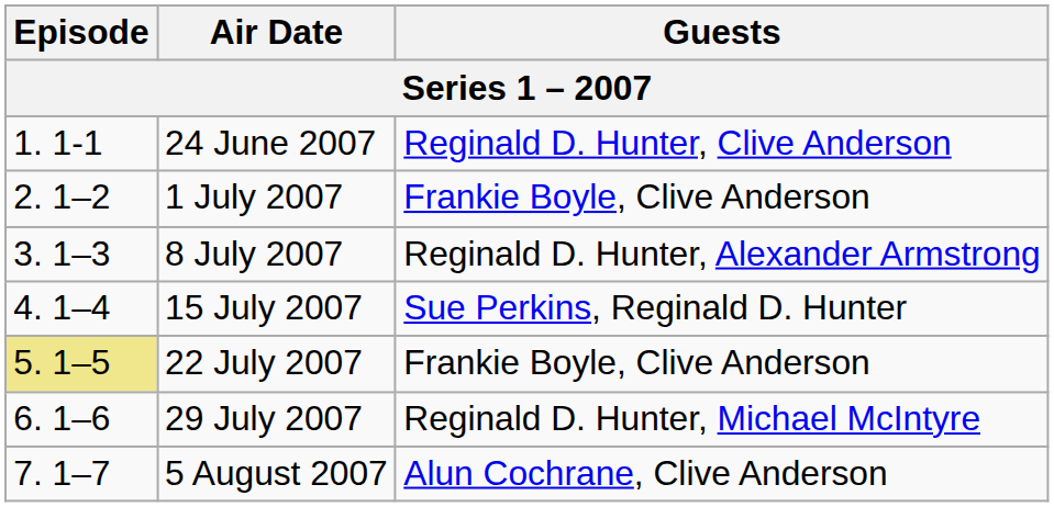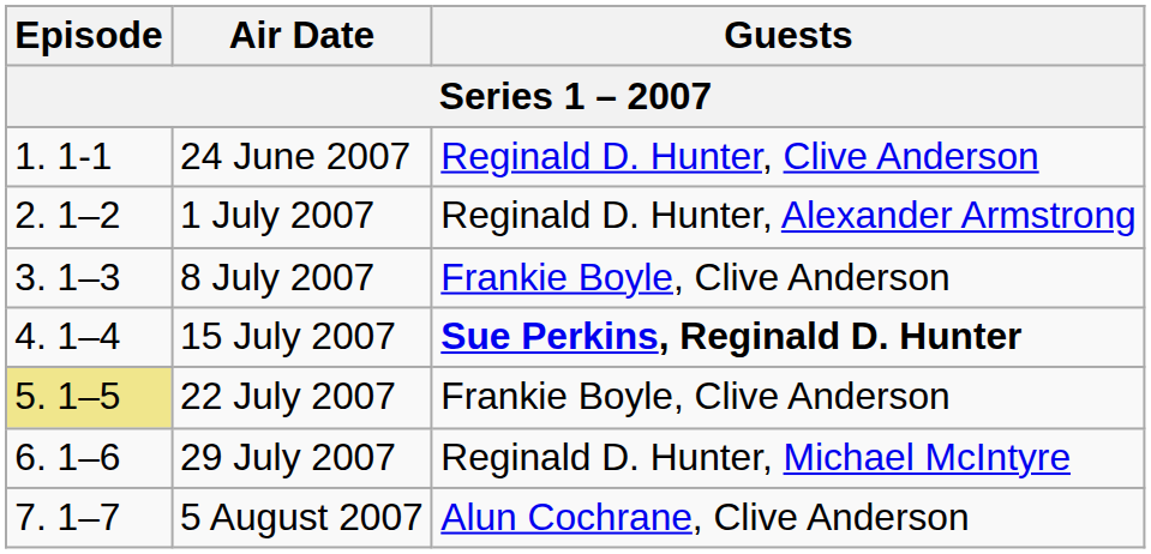1 July 2007 | Guests: Frankie Boyle, Clive Anderson -> Reginald D. Hunter, Alexander Armstrong
8 July 2007 | Guests: Reginald D. Hunter, Alexander Armstrong -> Frankie Boyle, Clive Anderson
15 July 2007 | Guests: normal -> bold
